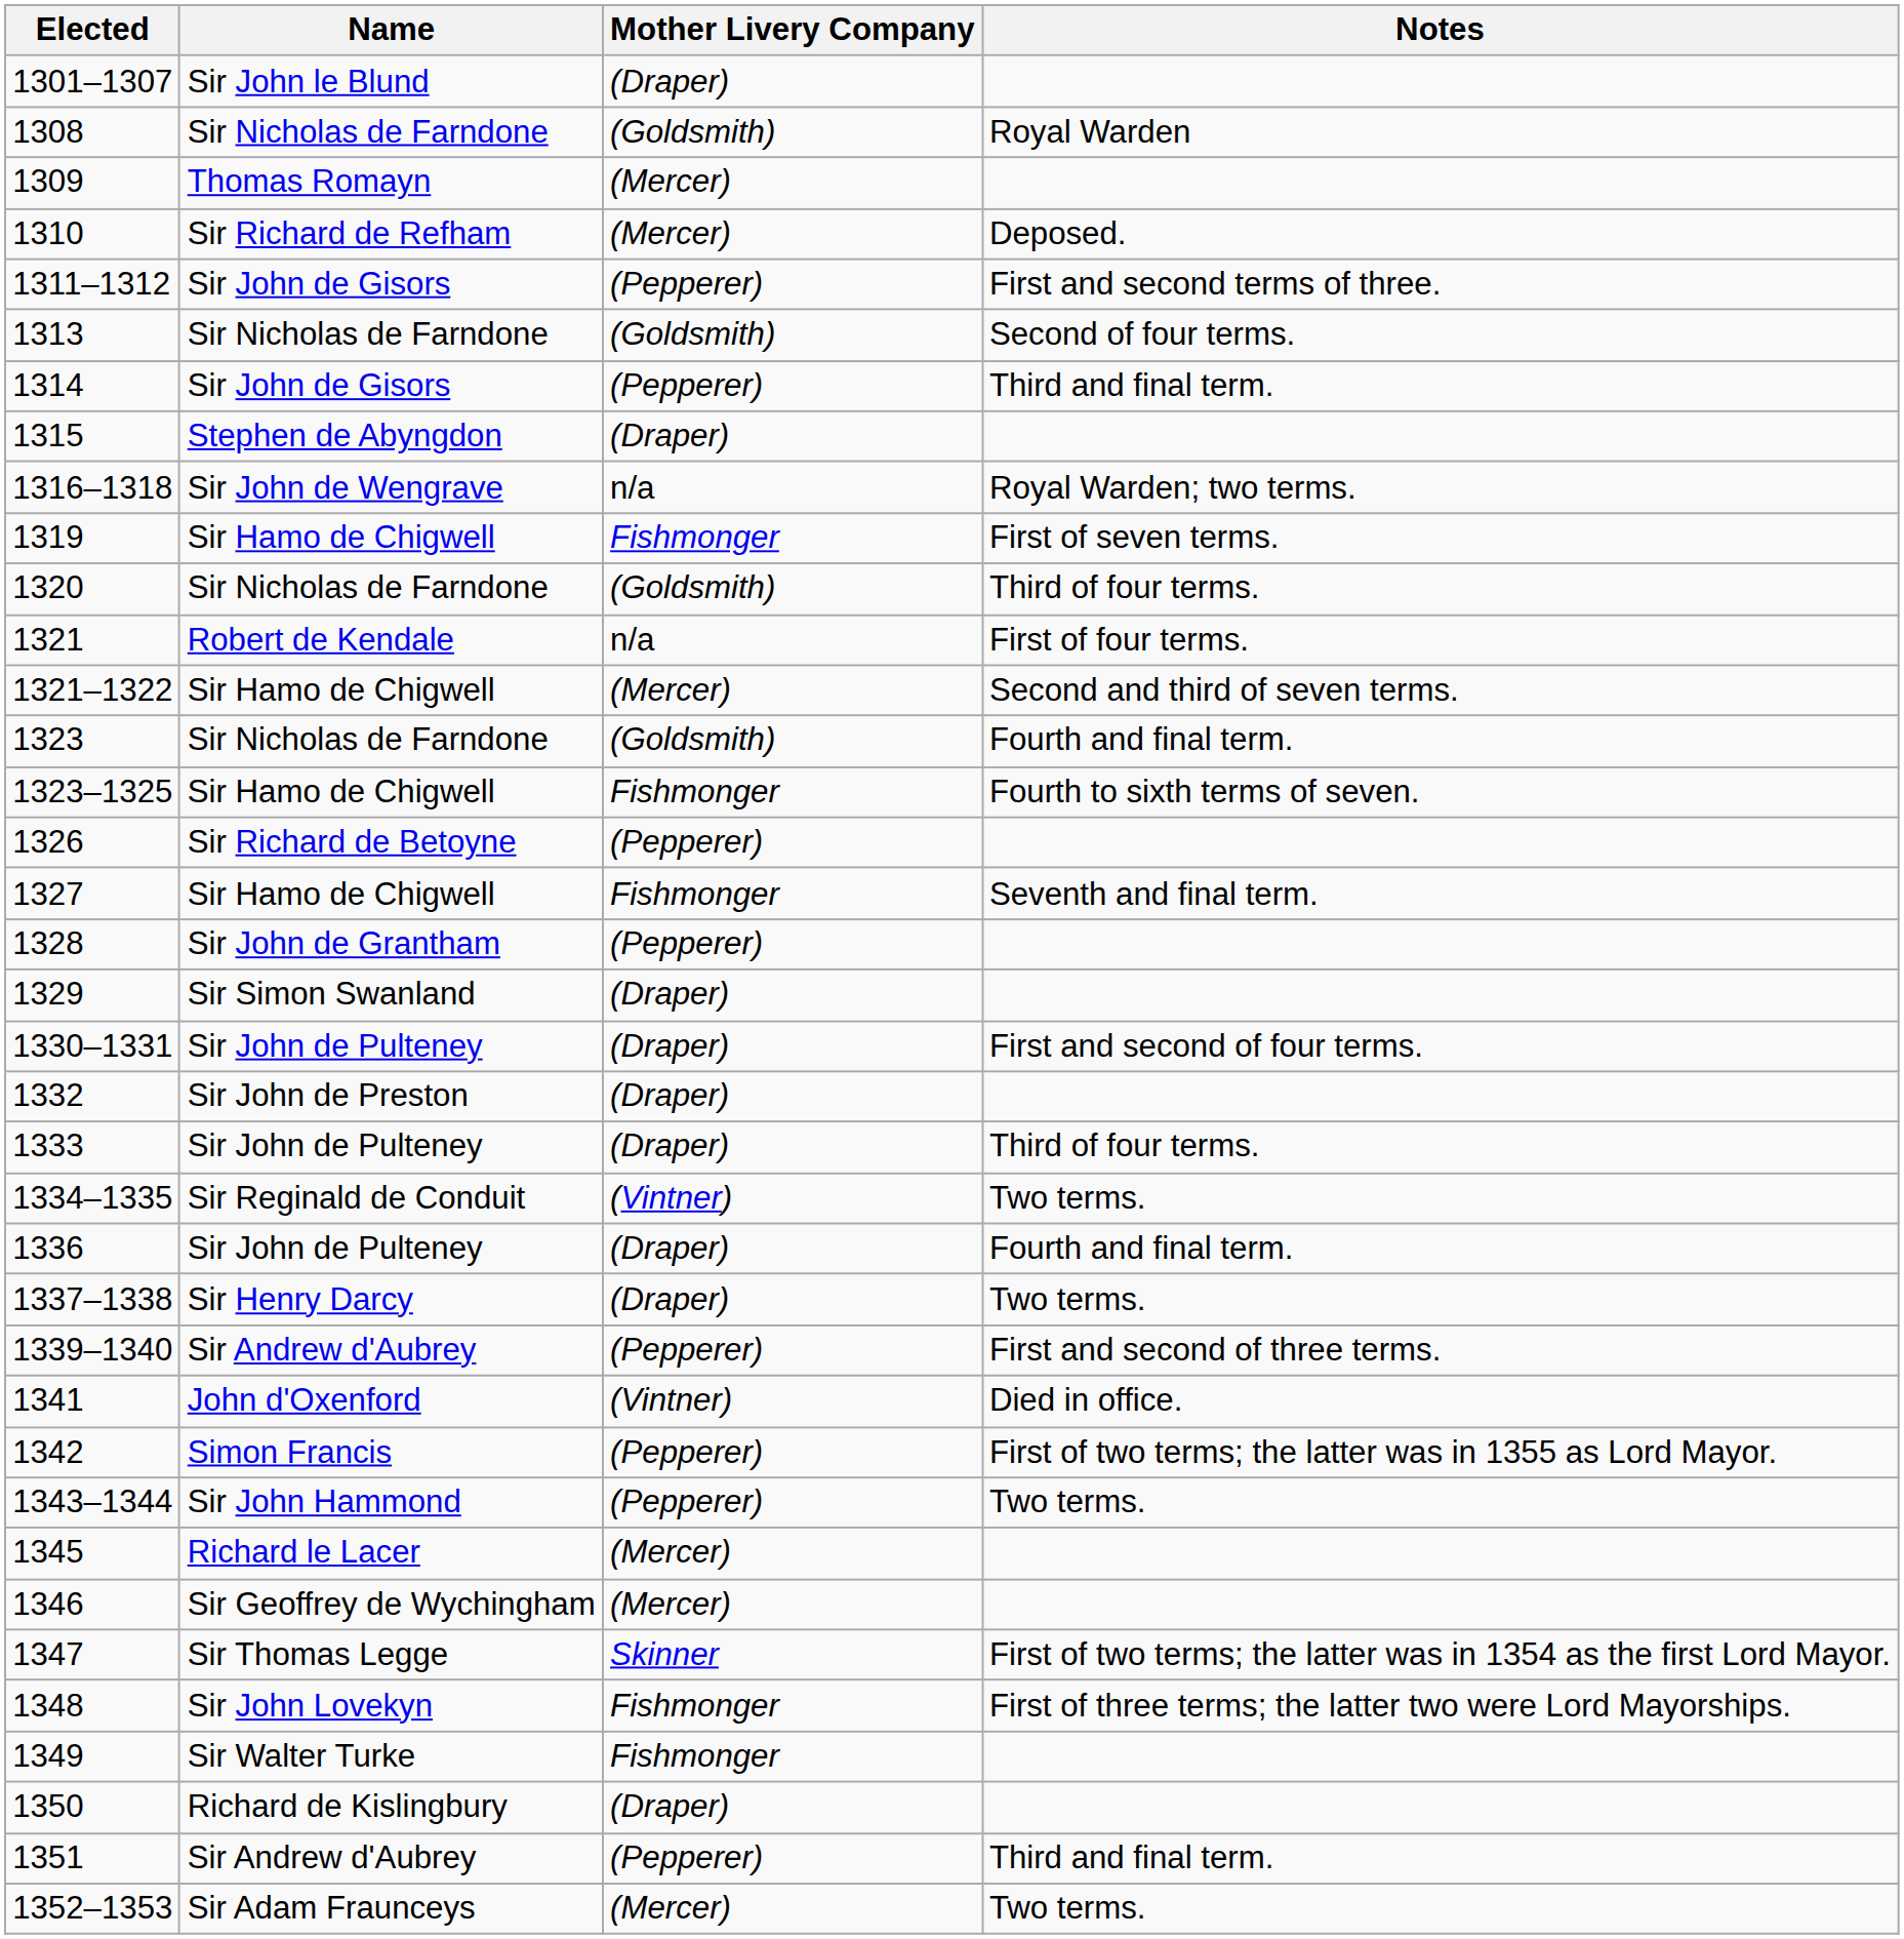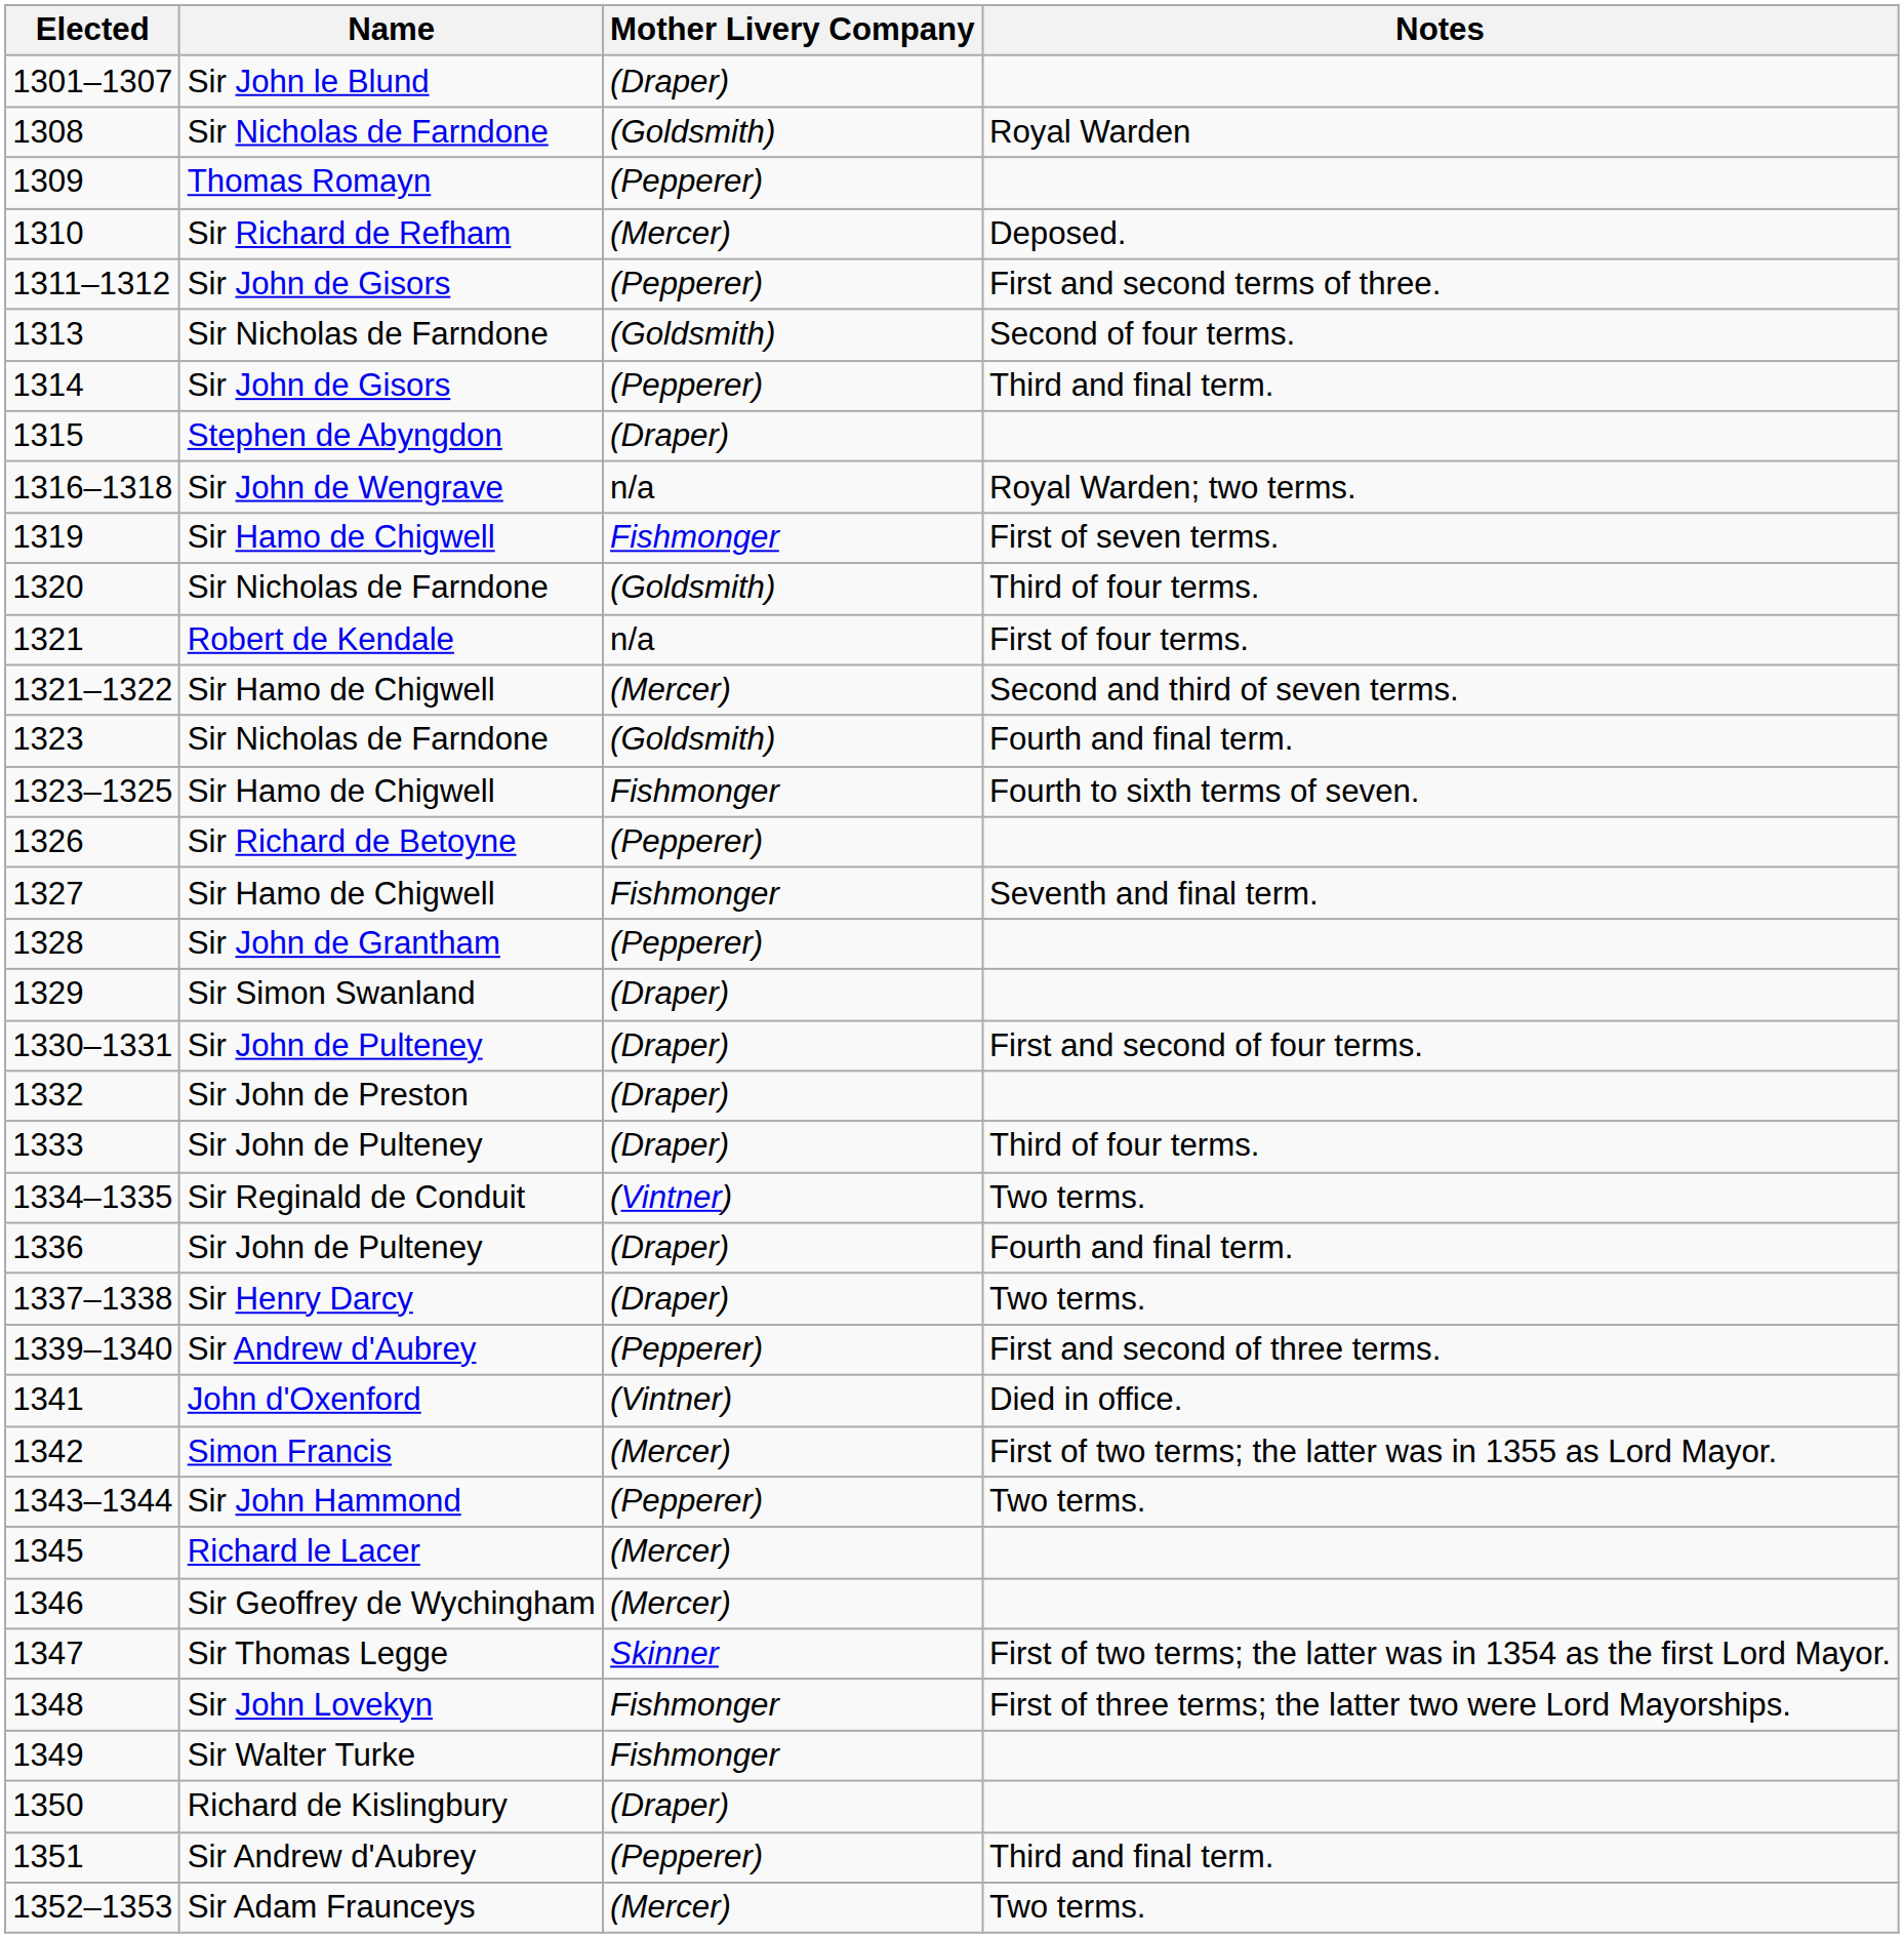1309 | Mother Livery Company: (Mercer) -> (Pepperer)
1342 | Mother Livery Company: (Pepperer) -> (Mercer)
